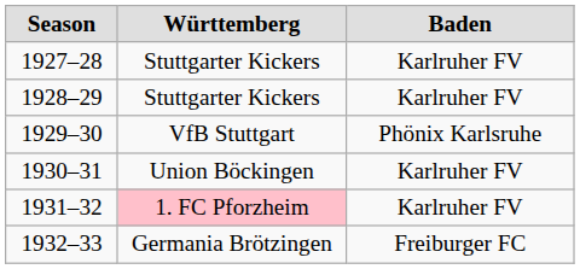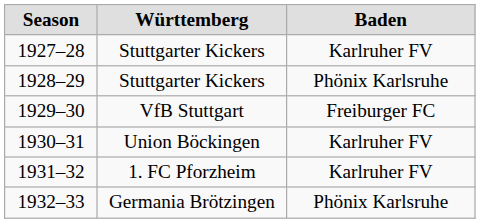1928–29 | Baden: Karlruher FV -> Phönix Karlsruhe
1929–30 | Baden: Phönix Karlsruhe -> Freiburger FC
1931–32 | Württemberg: pink background -> no background
1932–33 | Baden: Freiburger FC -> Phönix Karlsruhe
